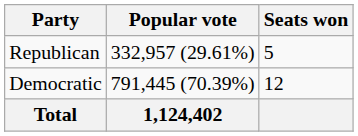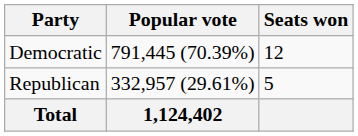rows swapped: Democratic <-> Republican
